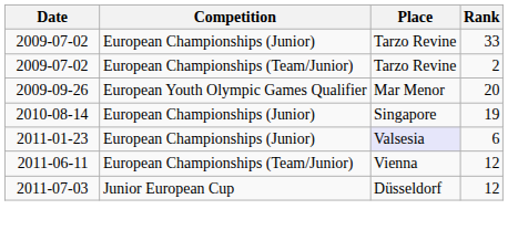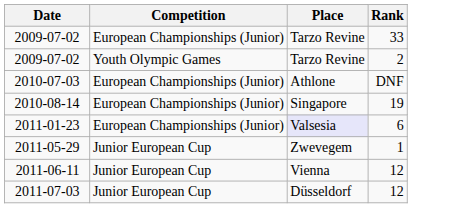2009-07-02 / 2 | Competition: European Championships (Team/Junior) -> Youth Olympic Games
- row: 2009-09-26 | European Youth Olympic Games Qualifier | Mar Menor | 20
+ row: 2010-07-03 | European Championships (Junior) | Athlone | DNF
+ row: 2011-05-29 | Junior European Cup | Zwevegem | 1
2011-06-11 | Competition: European Championships (Team/Junior) -> Junior European Cup
